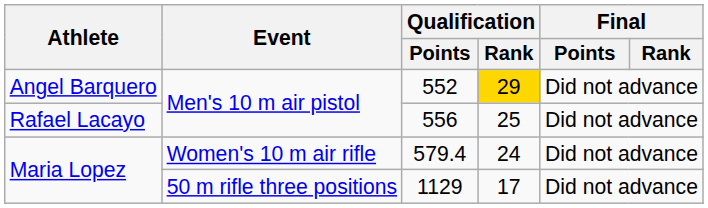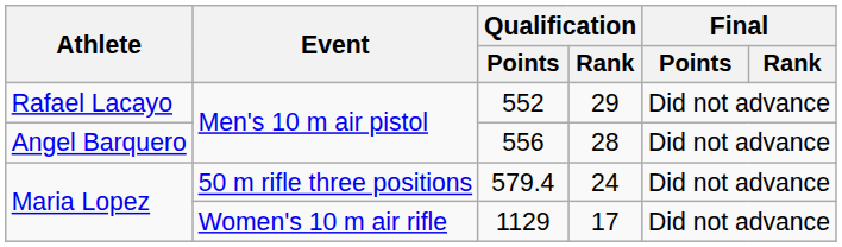552 | Athlete: Angel Barquero -> Rafael Lacayo
552 | Qualification / Rank: gold background -> no background
556 | Athlete: Rafael Lacayo -> Angel Barquero
556 | Qualification / Rank: 25 -> 28
579.4 | Event: Women's 10 m air rifle -> 50 m rifle three positions
1129 | Event: 50 m rifle three positions -> Women's 10 m air rifle
